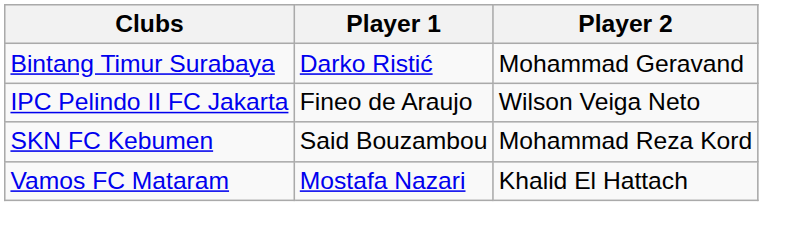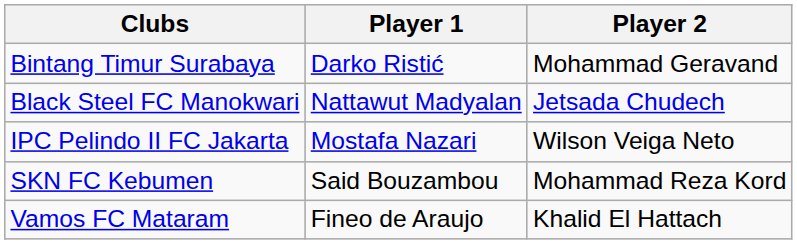+ row: Black Steel FC Manokwari | Nattawut Madyalan | Jetsada Chudech
IPC Pelindo II FC Jakarta | Player 1: Fineo de Araujo -> Mostafa Nazari
Vamos FC Mataram | Player 1: Mostafa Nazari -> Fineo de Araujo
